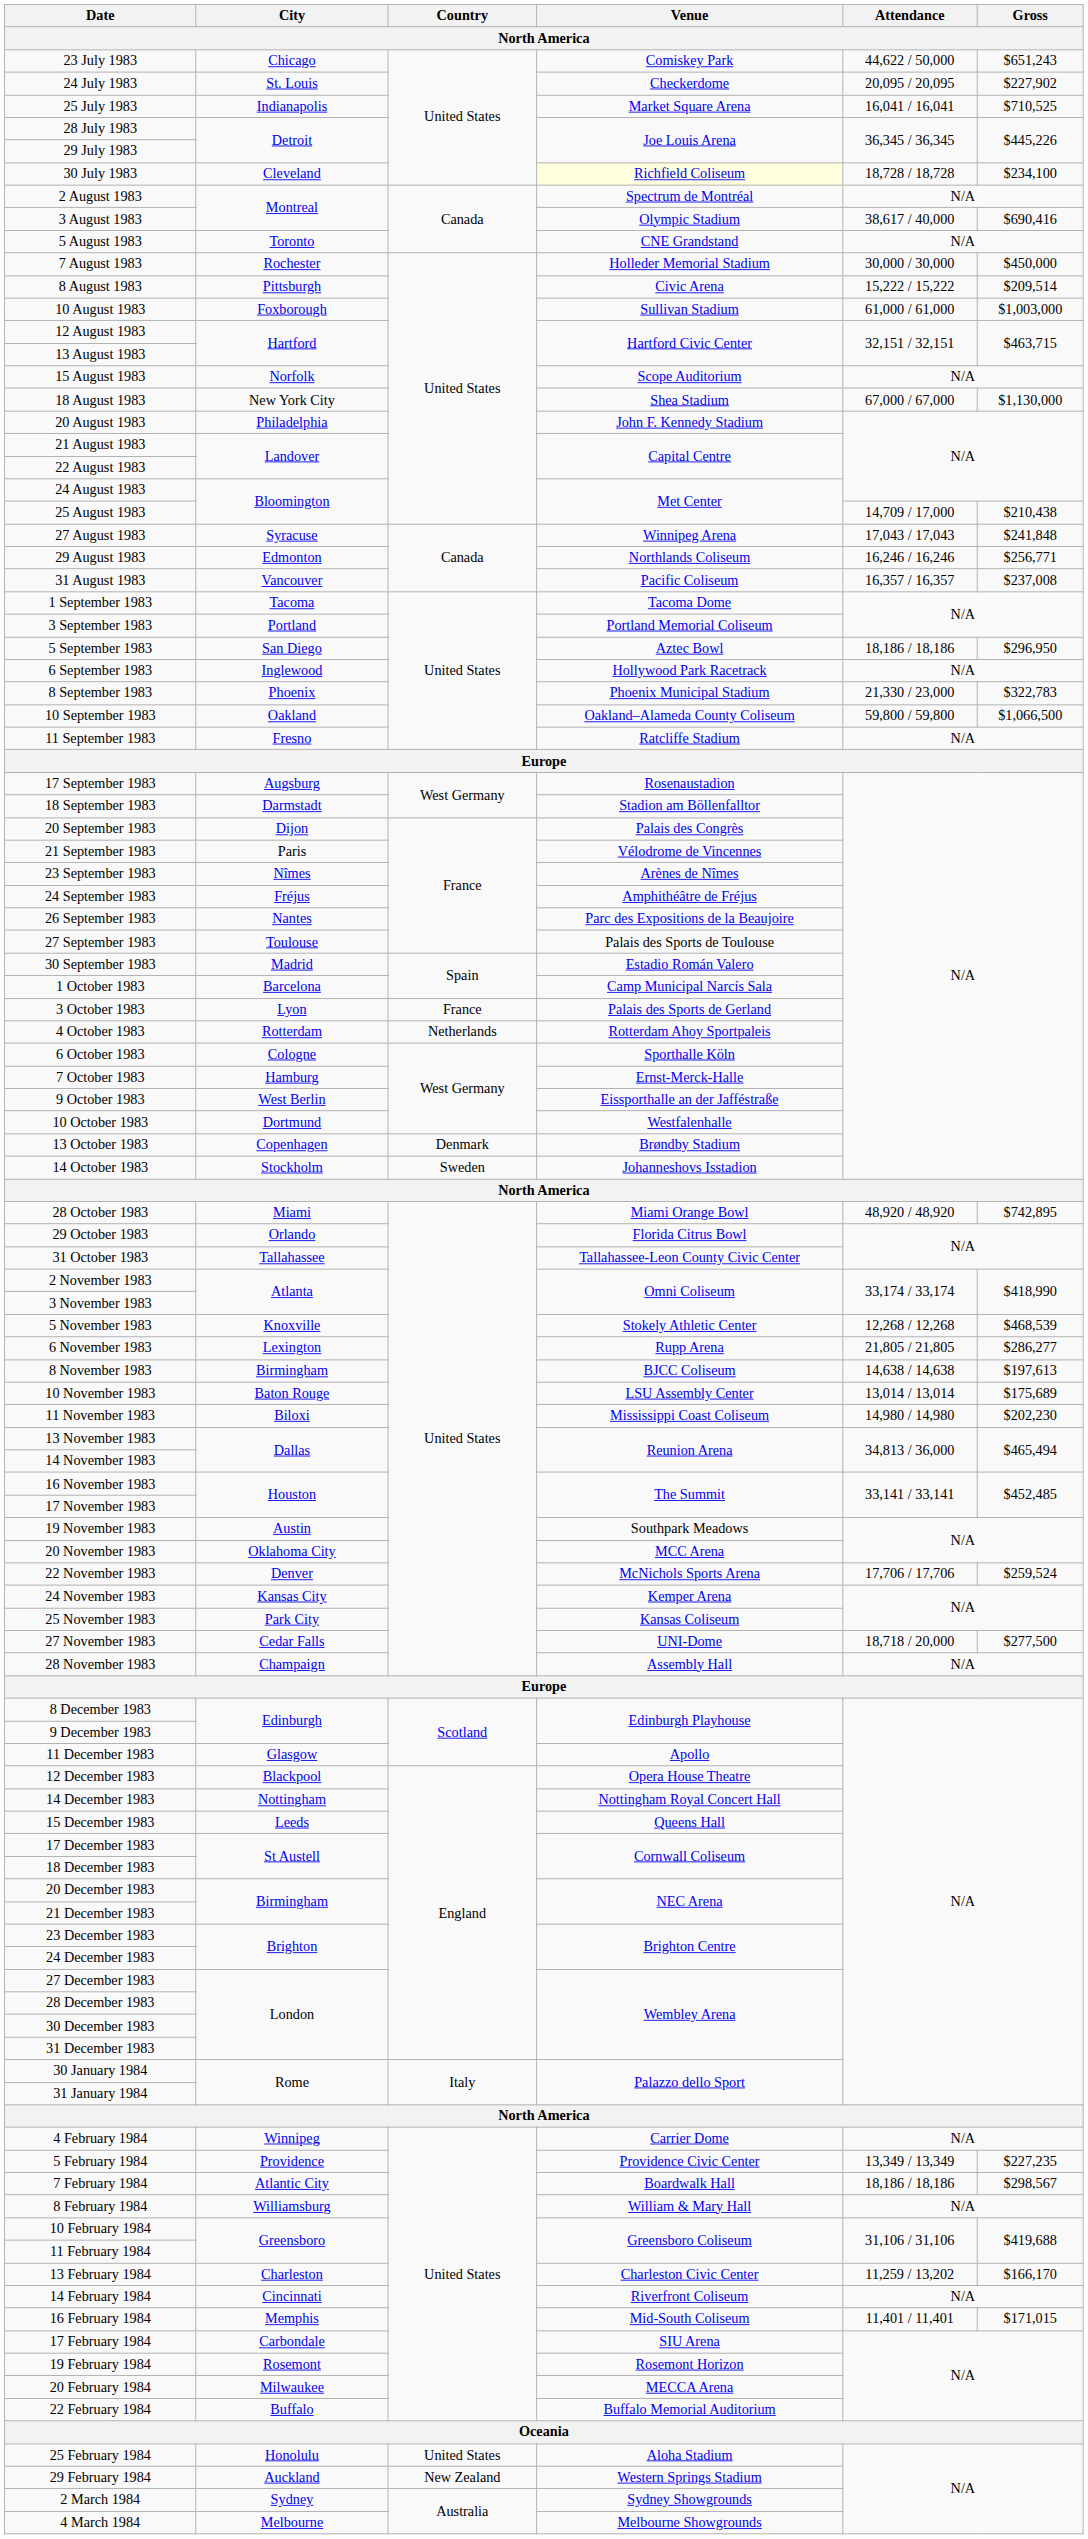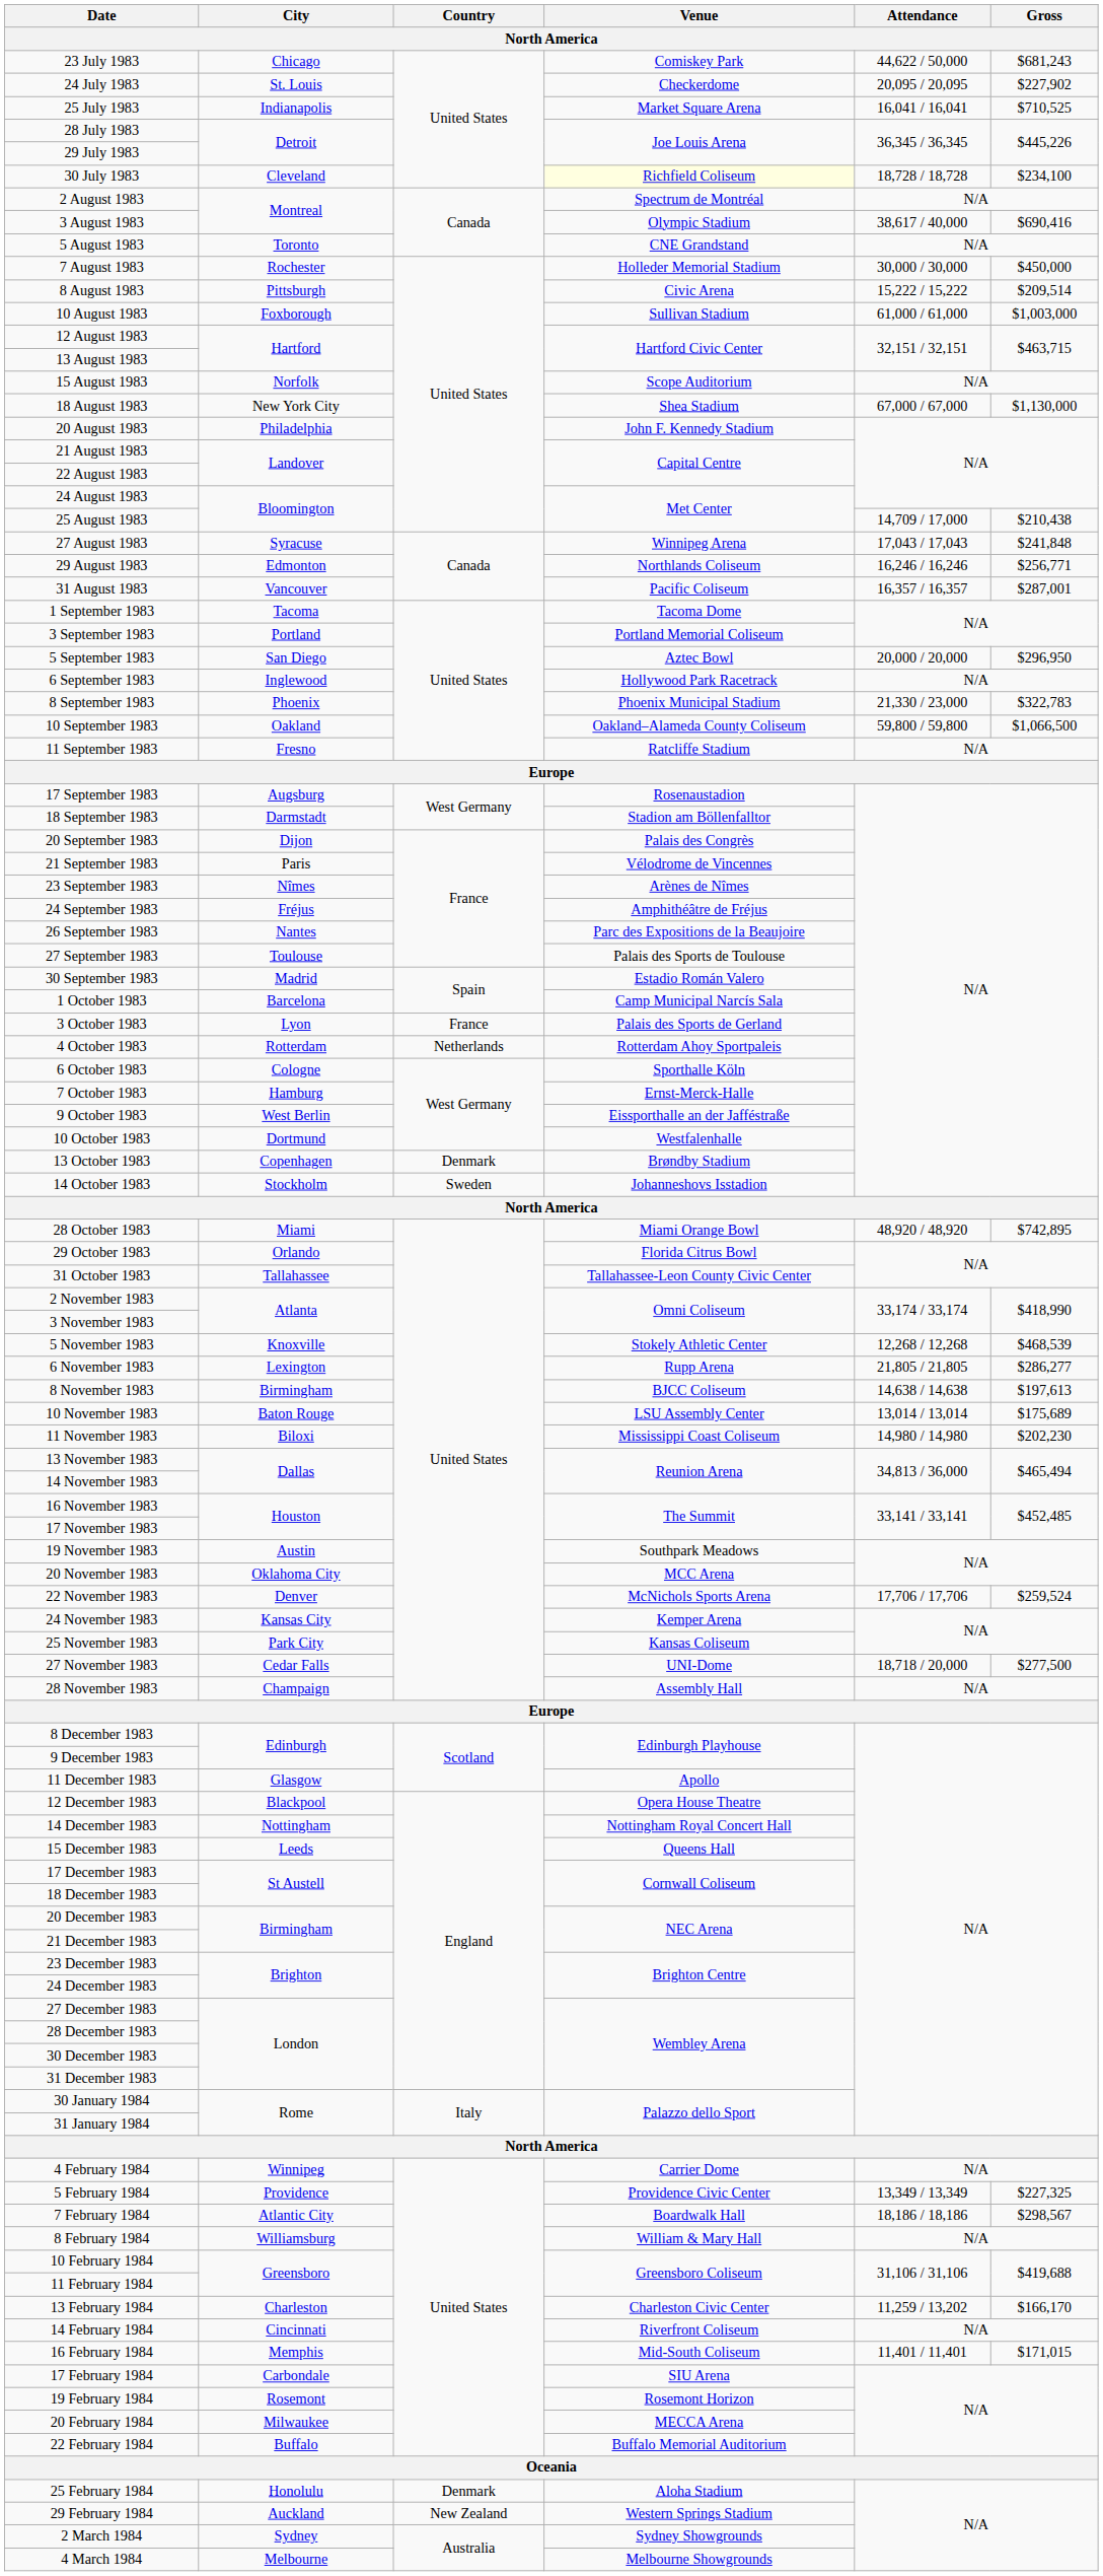23 July 1983 | Gross: $651,243 -> $681,243
31 August 1983 | Gross: $237,008 -> $287,001
5 September 1983 | Attendance: 18,186 / 18,186 -> 20,000 / 20,000
5 February 1984 | Gross: $227,235 -> $227,325
25 February 1984 | Country: United States -> Denmark
